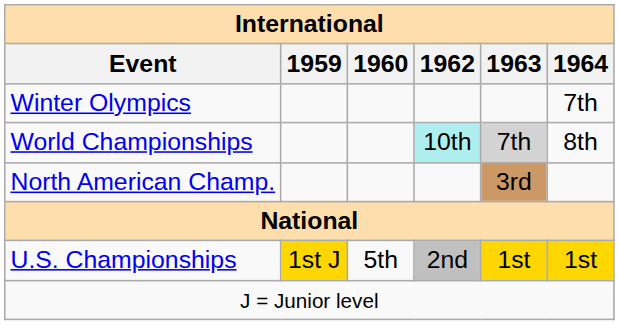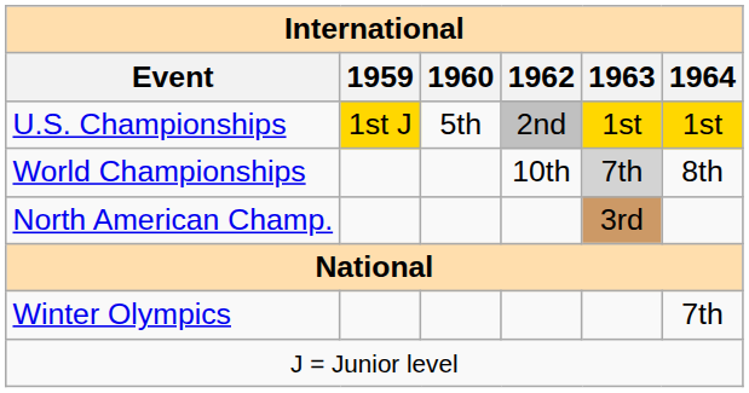rows swapped: Winter Olympics <-> U.S. Championships
World Championships | 1962: paleturquoise background -> no background
